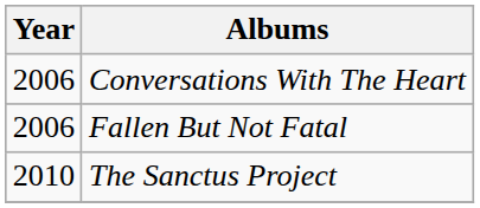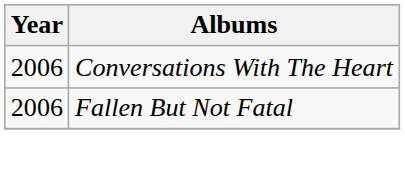- row: 2010 | The Sanctus Project
